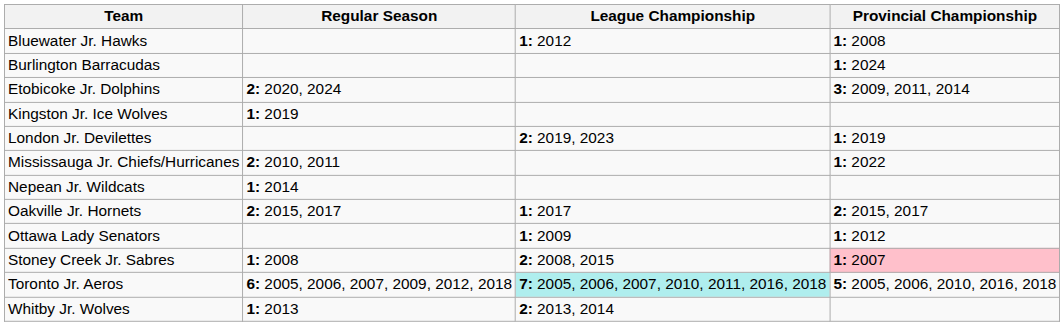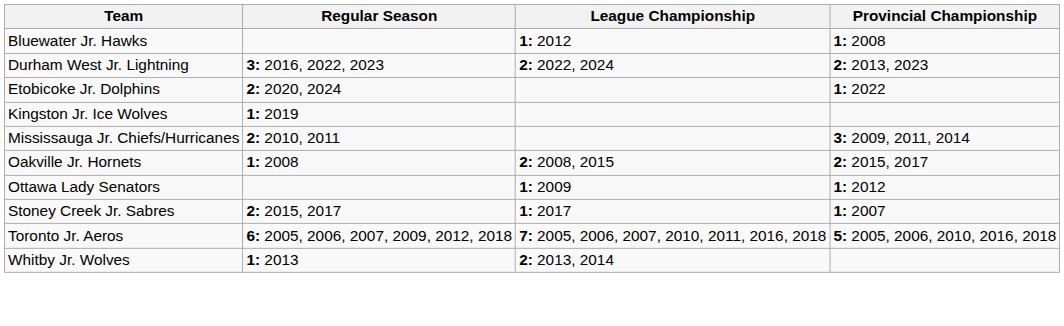- row: Burlington Barracudas | 1: 2024
+ row: Durham West Jr. Lightning | 3: 2016, 2022, 2023 | 2: 2022, 2024 | 2: 2013, 2023
Etobicoke Jr. Dolphins | Provincial Championship: 3: 2009, 2011, 2014 -> 1: 2022
- row: London Jr. Devilettes | 2: 2019, 2023 | 1: 2019
Mississauga Jr. Chiefs/Hurricanes | Provincial Championship: 1: 2022 -> 3: 2009, 2011, 2014
- row: Nepean Jr. Wildcats | 1: 2014
Oakville Jr. Hornets | Regular Season: 2: 2015, 2017 -> 1: 2008
Oakville Jr. Hornets | League Championship: 1: 2017 -> 2: 2008, 2015
Stoney Creek Jr. Sabres | Regular Season: 1: 2008 -> 2: 2015, 2017
Stoney Creek Jr. Sabres | League Championship: 2: 2008, 2015 -> 1: 2017
Stoney Creek Jr. Sabres | Provincial Championship: pink background -> no background
Toronto Jr. Aeros | League Championship: paleturquoise background -> no background
